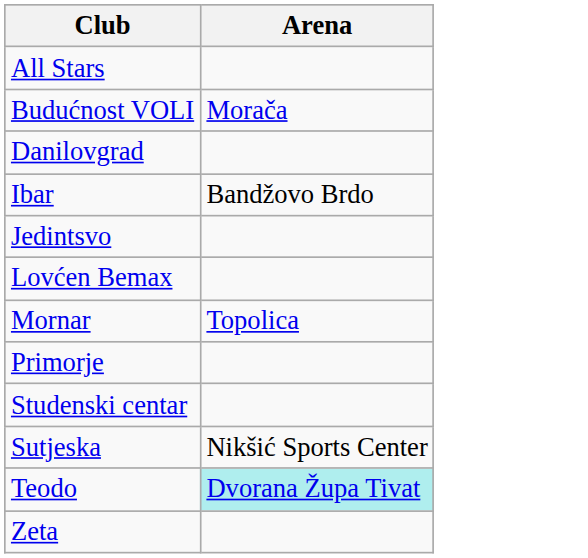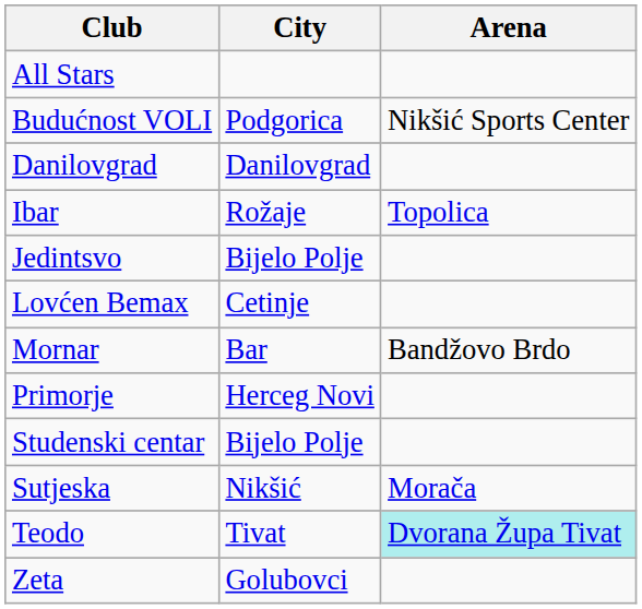+ column: City | Podgorica | Danilovgrad | Rožaje | Bijelo Polje | Cetinje | Bar | Herceg Novi | Bijelo Polje | Nikšić | Tivat | Golubovci
Budućnost VOLI | Arena: Morača -> Nikšić Sports Center
Ibar | Arena: Bandžovo Brdo -> Topolica
Mornar | Arena: Topolica -> Bandžovo Brdo
Sutjeska | Arena: Nikšić Sports Center -> Morača
